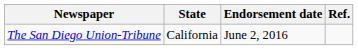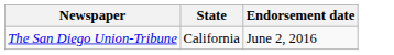- column: Ref.
